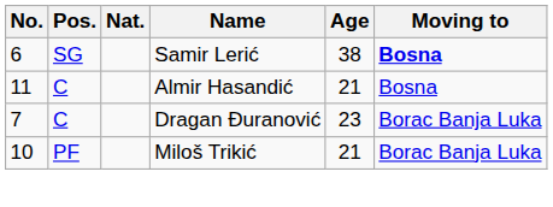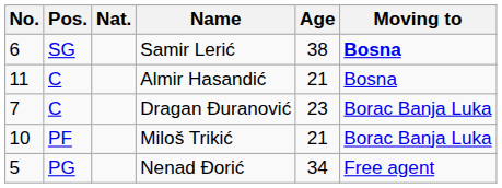+ row: 5 | PG | Nenad Đorić | 34 | Free agent
